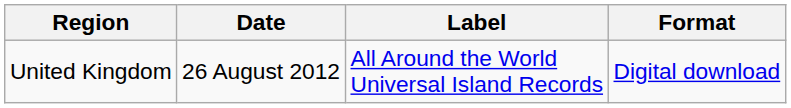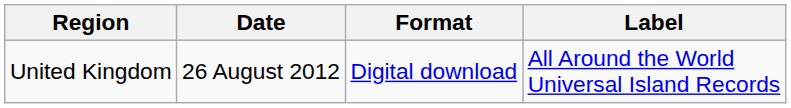columns swapped: Format <-> Label
